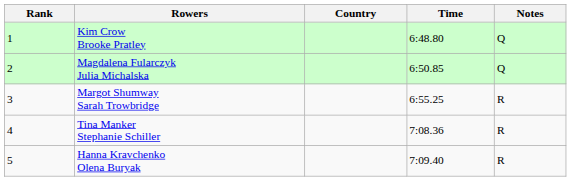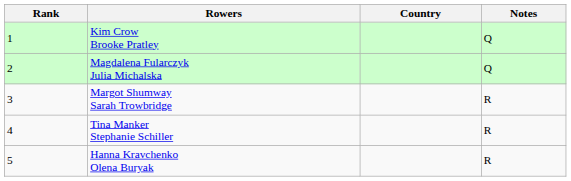- column: Time | 6:48.80 | 6:50.85 | 6:55.25 | 7:08.36 | 7:09.40
